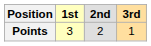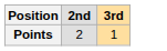- column: 1st | 3
